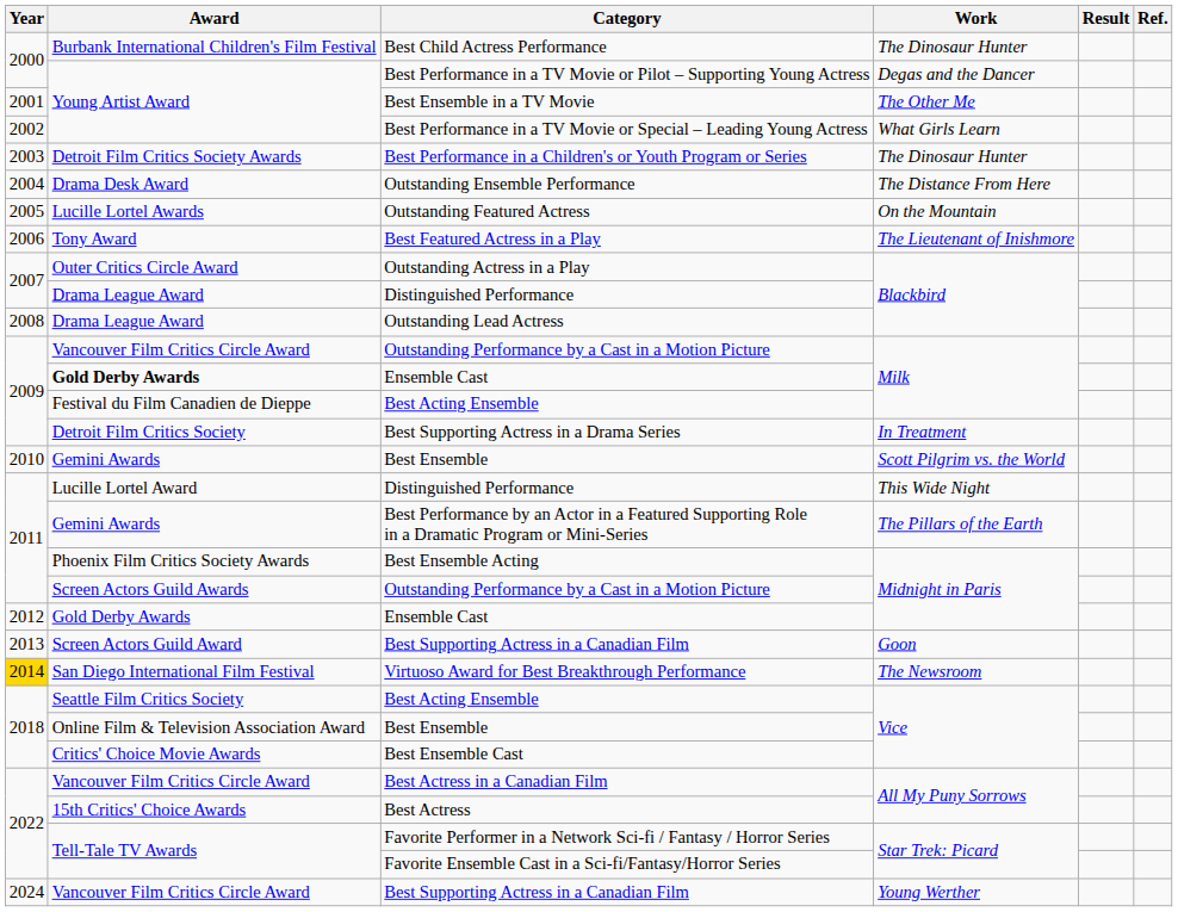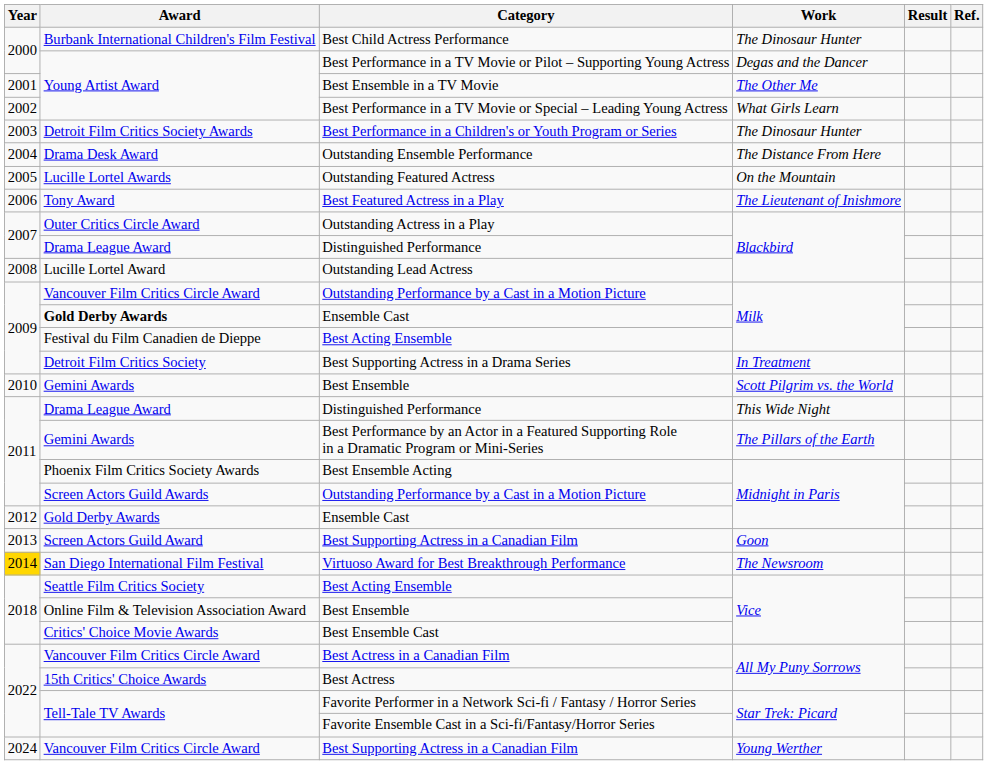Outstanding Lead Actress | Award: Drama League Award -> Lucille Lortel Award
Distinguished Performance / This Wide Night | Award: Lucille Lortel Award -> Drama League Award
